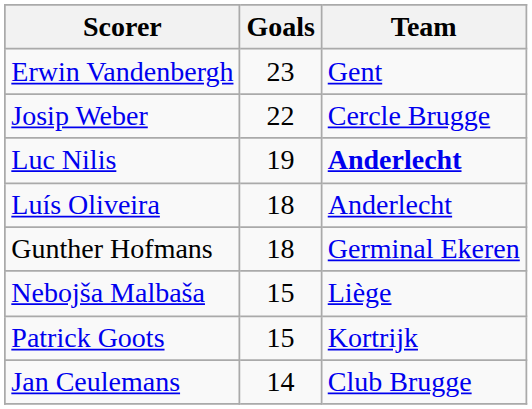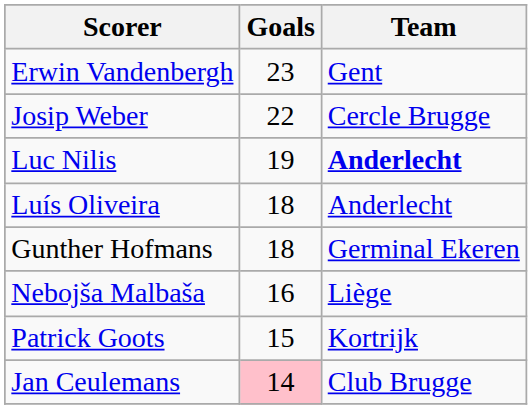Nebojša Malbaša | Goals: 15 -> 16
Jan Ceulemans | Goals: no background -> pink background
